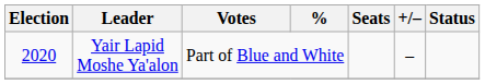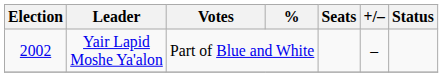Yair Lapid Moshe Ya'alon | Election: 2020 -> 2002
